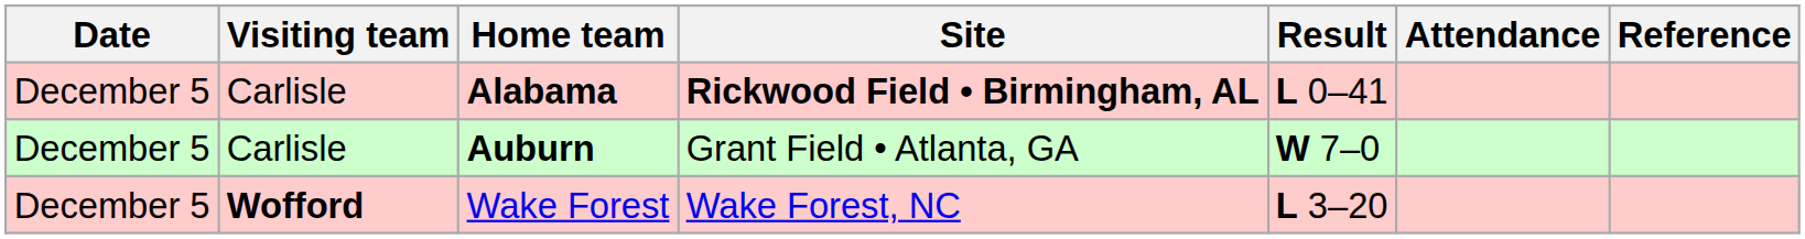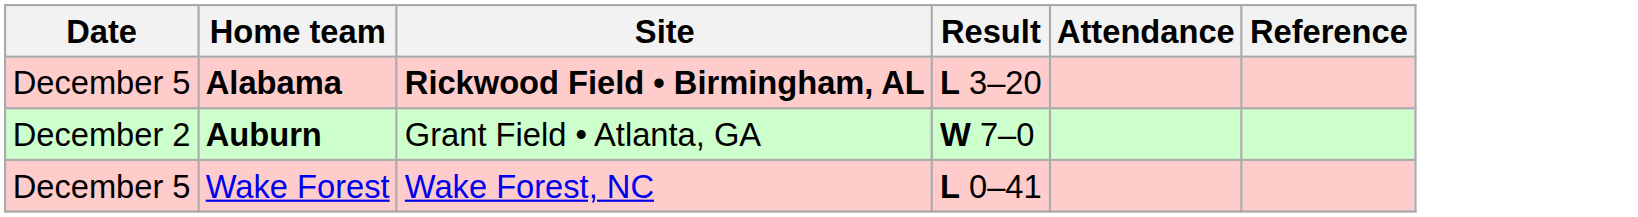- column: Visiting team | Carlisle | Carlisle | Wofford
Alabama | Result: L 0–41 -> L 3–20
Auburn | Date: December 5 -> December 2
Wake Forest | Result: L 3–20 -> L 0–41
